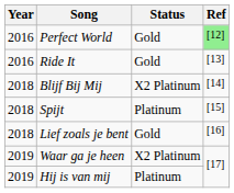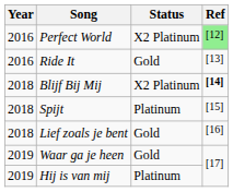Perfect World | Status: Gold -> X2 Platinum
Blijf Bij Mij | Ref: normal -> bold
Waar ga je heen | Status: X2 Platinum -> Gold
